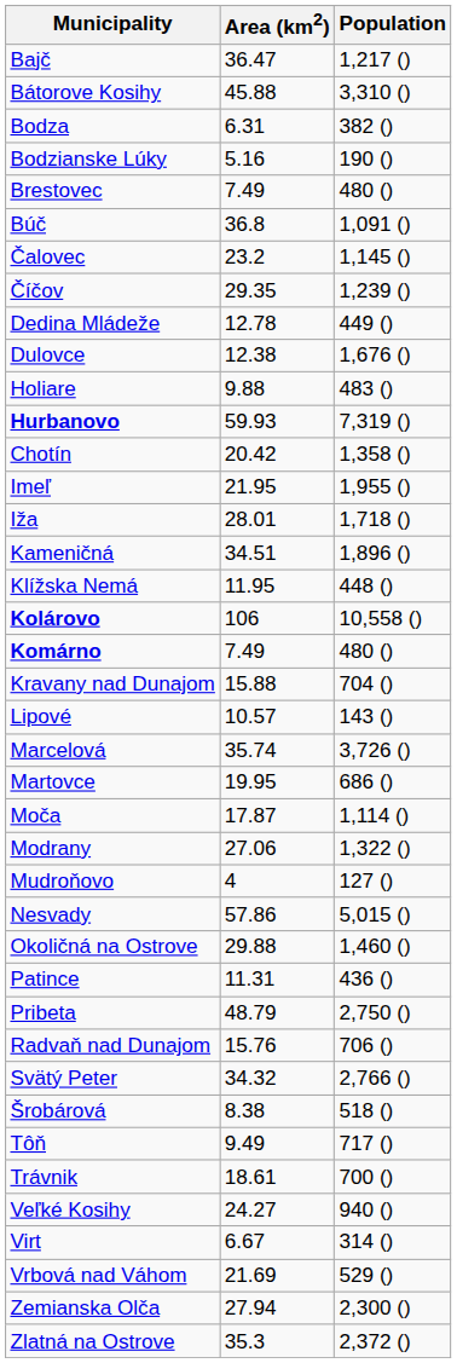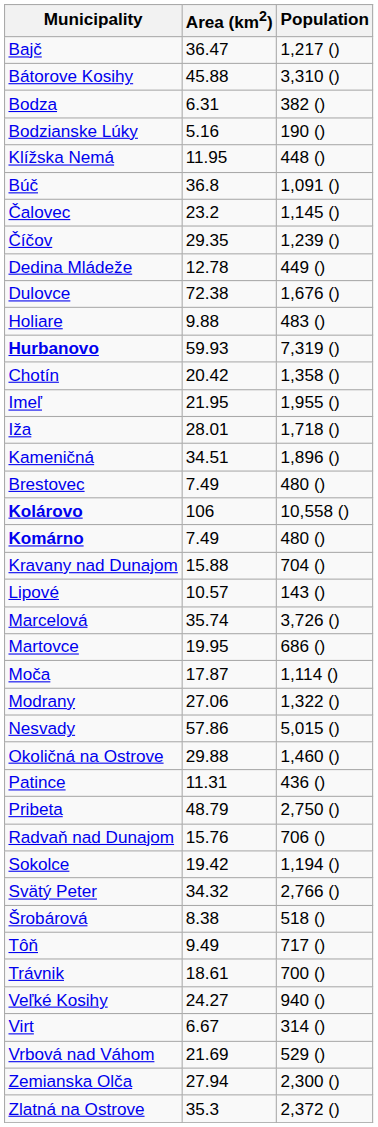rows swapped: Brestovec <-> Klížska Nemá
Dulovce | Area (km2): 12.38 -> 72.38
- row: Mudroňovo | 4 | 127 ()
+ row: Sokolce | 19.42 | 1,194 ()
